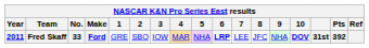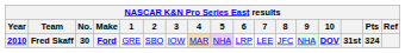Fred Skaff | Year: 2011 -> 2010
Fred Skaff | No.: 33 -> 30
Fred Skaff | 6: bold -> normal
Fred Skaff | Pts: 392 -> 324
